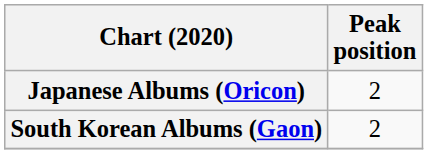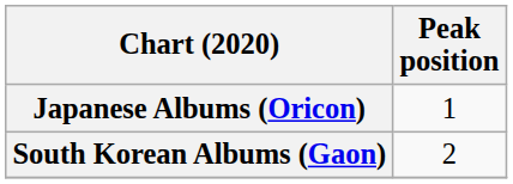Japanese Albums (Oricon) | Peak position: 2 -> 1
